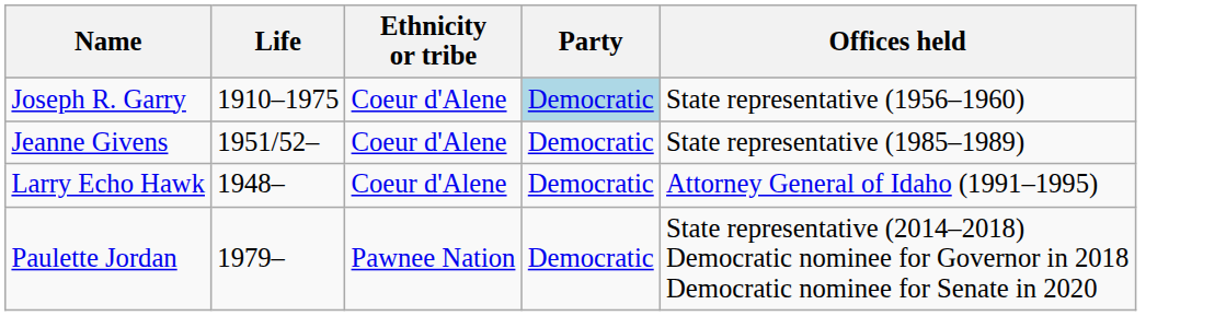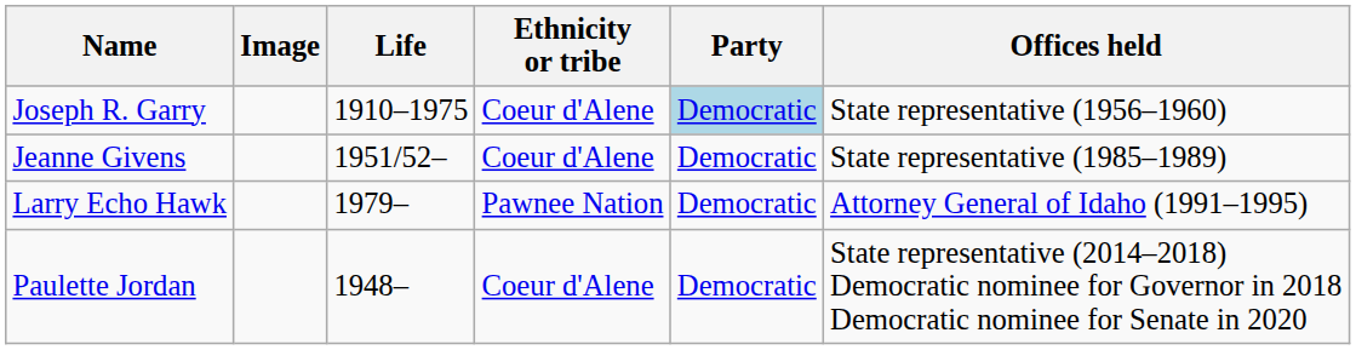+ column: Image
Larry Echo Hawk | Life: 1948– -> 1979–
Larry Echo Hawk | Ethnicity or tribe: Coeur d'Alene -> Pawnee Nation
Paulette Jordan | Life: 1979– -> 1948–
Paulette Jordan | Ethnicity or tribe: Pawnee Nation -> Coeur d'Alene
